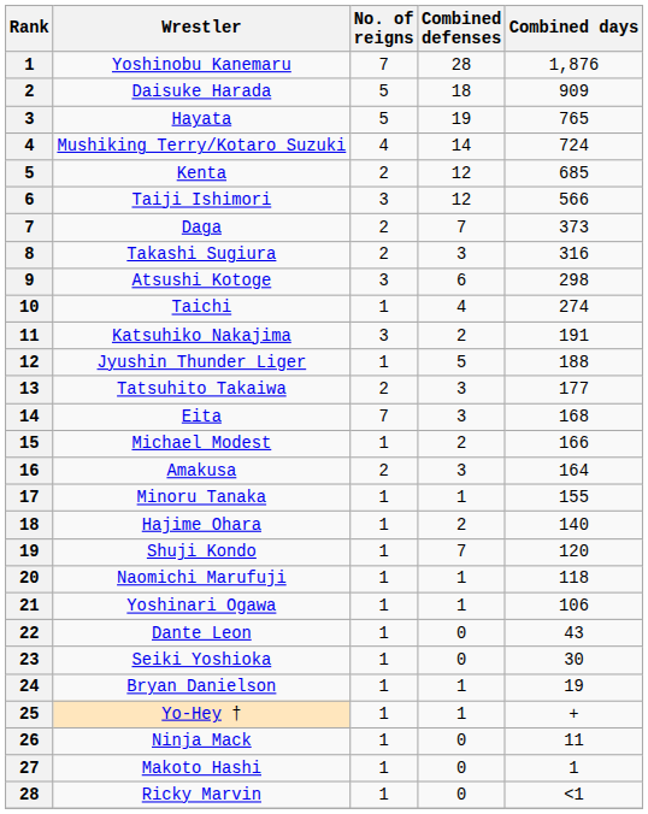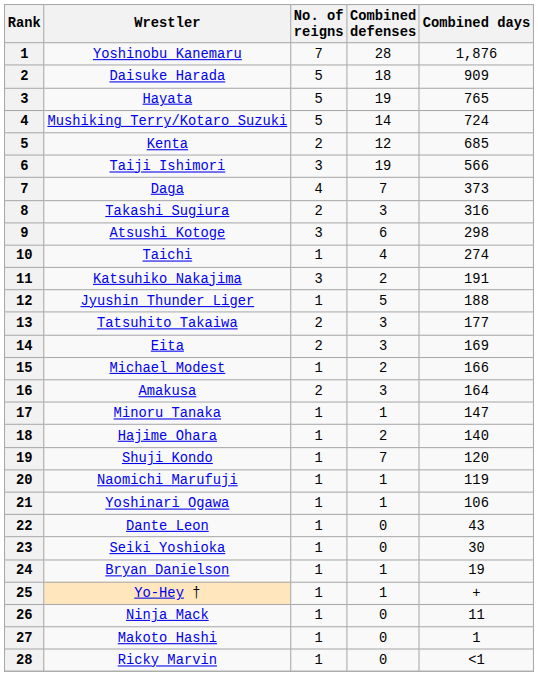Mushiking Terry/Kotaro Suzuki | No. of reigns: 4 -> 5
Taiji Ishimori | Combined defenses: 12 -> 19
Daga | No. of reigns: 2 -> 4
Eita | No. of reigns: 7 -> 2
Eita | Combined days: 168 -> 169
Minoru Tanaka | Combined days: 155 -> 147
Naomichi Marufuji | Combined days: 118 -> 119
